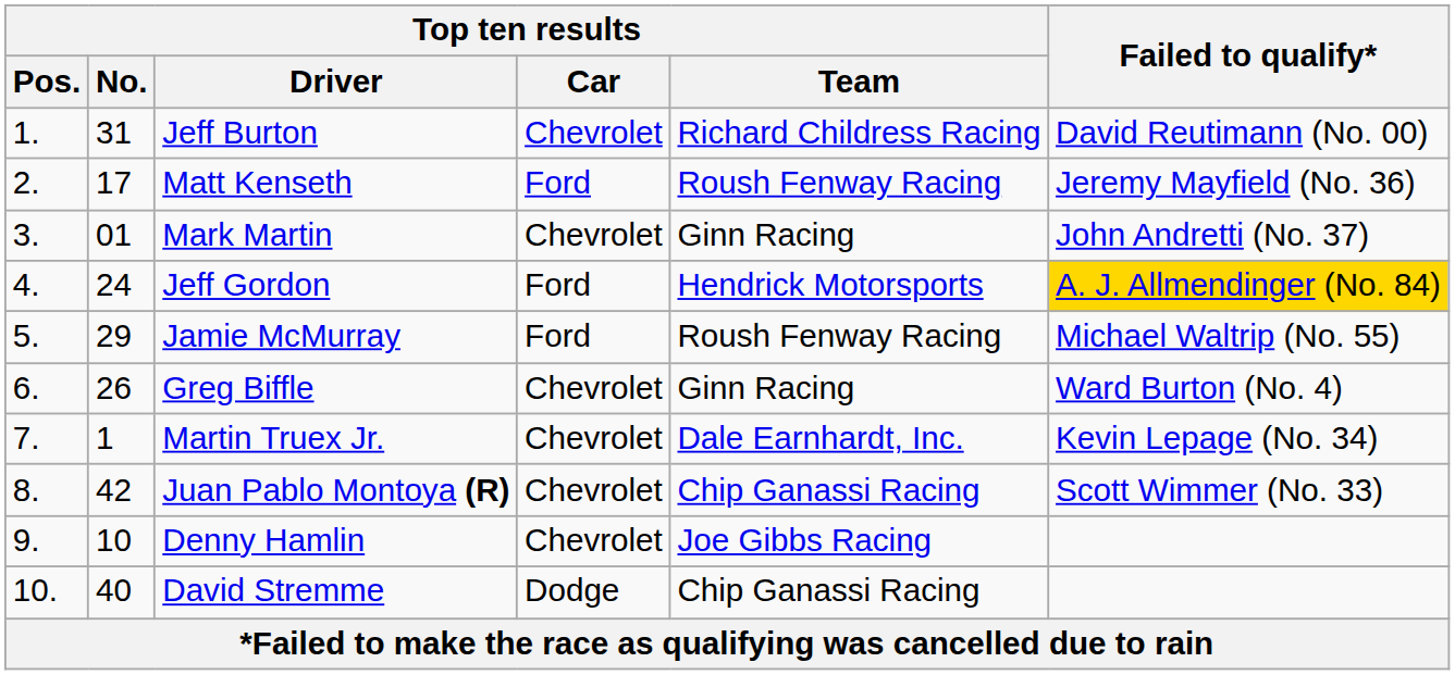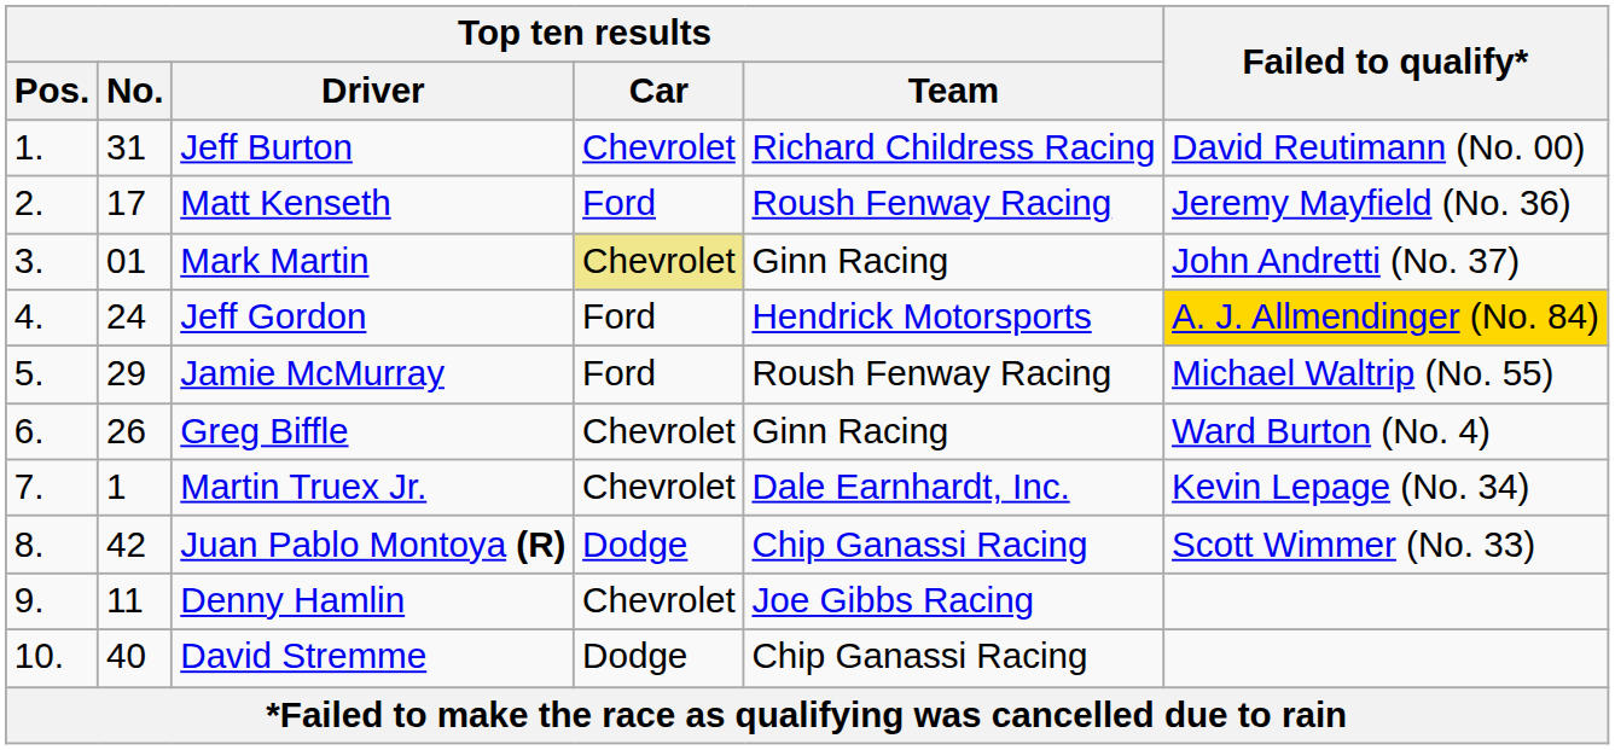Mark Martin | Top ten results / Car: no background -> khaki background
Juan Pablo Montoya (R) | Top ten results / Car: Chevrolet -> Dodge
Denny Hamlin | Top ten results / No.: 10 -> 11
